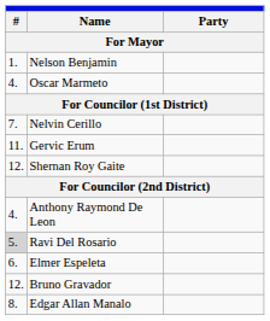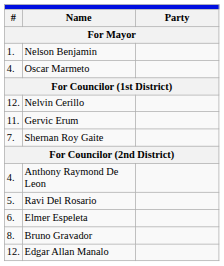Nelvin Cerillo | column 1: 7. -> 12.
Shernan Roy Gaite | column 1: 12. -> 7.
Ravi Del Rosario | column 1: lightgrey background -> no background
Bruno Gravador | column 1: 12. -> 8.
Edgar Allan Manalo | column 1: 8. -> 12.
